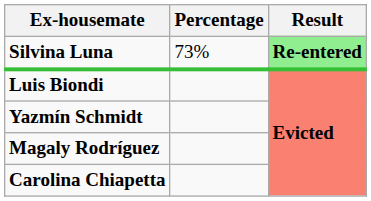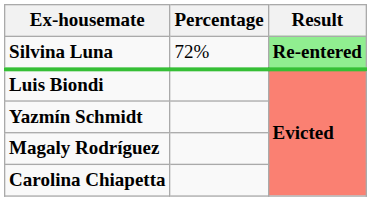Silvina Luna | Percentage: 73% -> 72%
